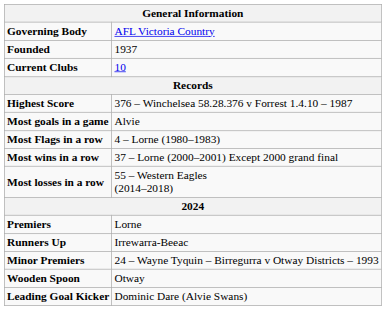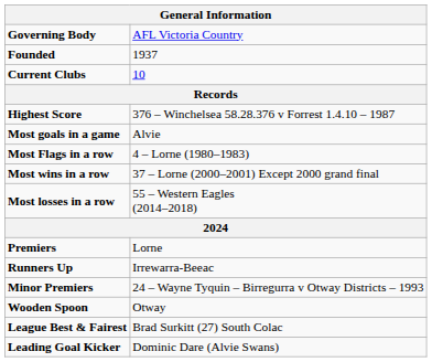+ row: League Best & Fairest | Brad Surkitt (27) South Colac
